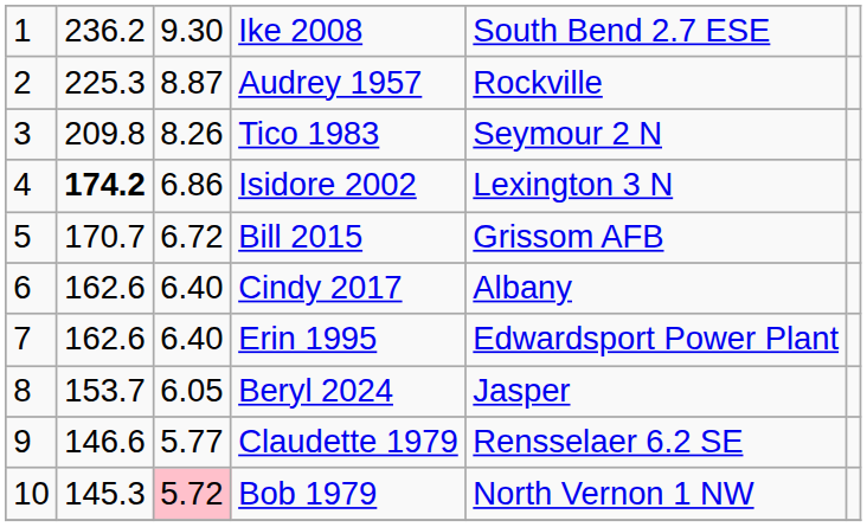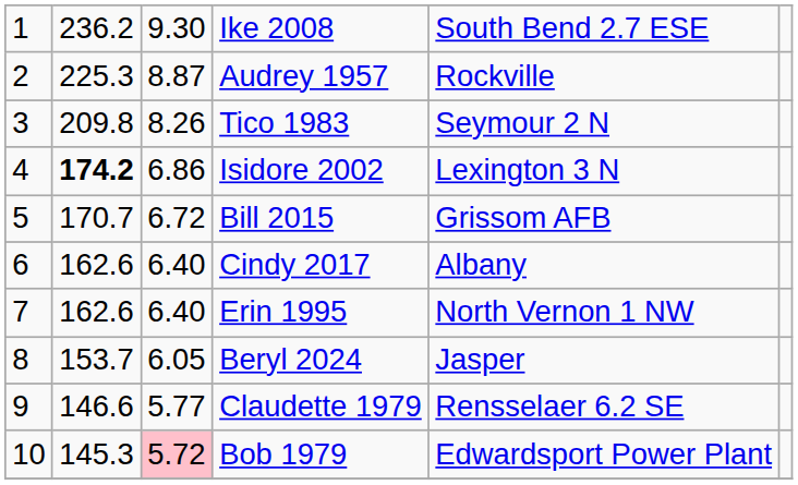Erin 1995 | column 5: Edwardsport Power Plant -> North Vernon 1 NW
Bob 1979 | column 5: North Vernon 1 NW -> Edwardsport Power Plant
